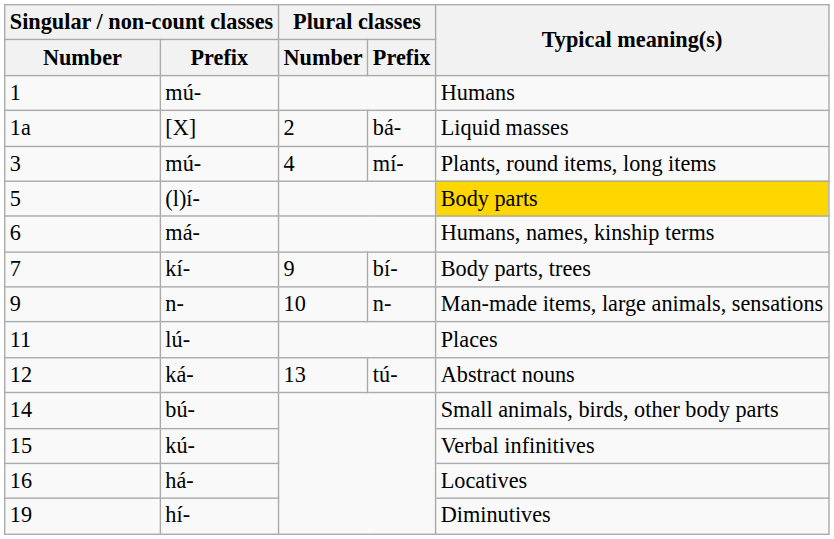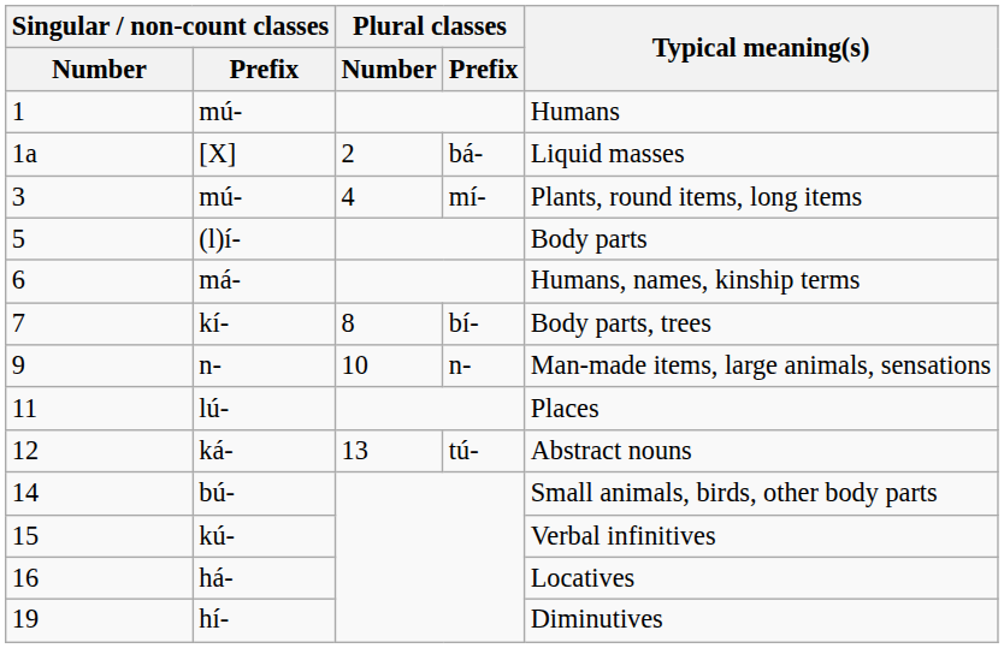(l)í- | Typical meaning(s): gold background -> no background
kí- | Plural classes / Number: 9 -> 8
